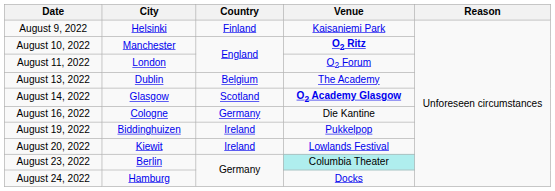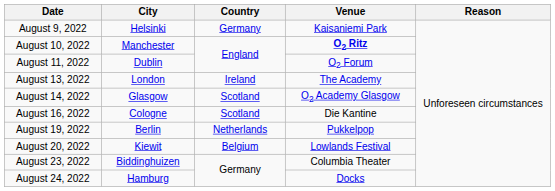August 9, 2022 | Country: Finland -> Germany
August 11, 2022 | City: London -> Dublin
August 13, 2022 | City: Dublin -> London
August 13, 2022 | Country: Belgium -> Ireland
August 14, 2022 | Venue: bold -> normal
August 16, 2022 | Country: Germany -> Scotland
August 19, 2022 | City: Biddinghuizen -> Berlin
August 19, 2022 | Country: Ireland -> Netherlands
August 20, 2022 | Country: Ireland -> Belgium
August 23, 2022 | City: Berlin -> Biddinghuizen
August 23, 2022 | Venue: paleturquoise background -> no background
